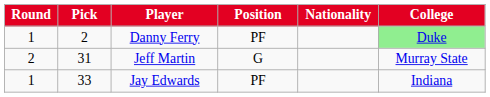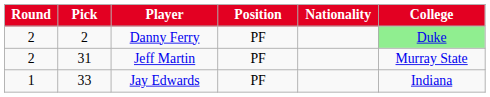Danny Ferry | Round: 1 -> 2
Jeff Martin | Position: G -> PF
